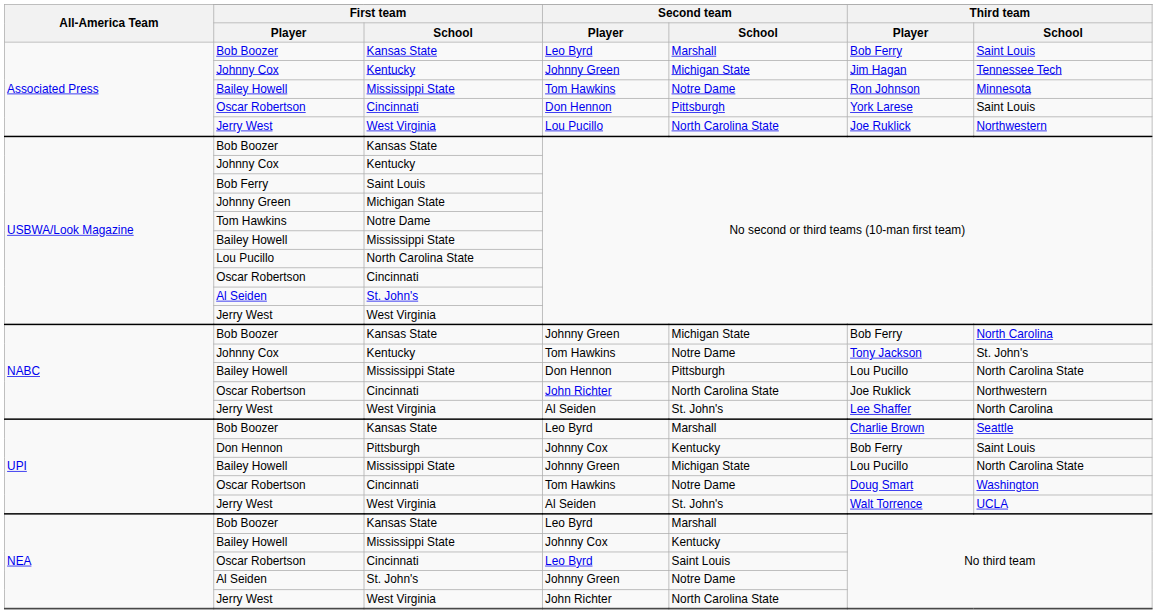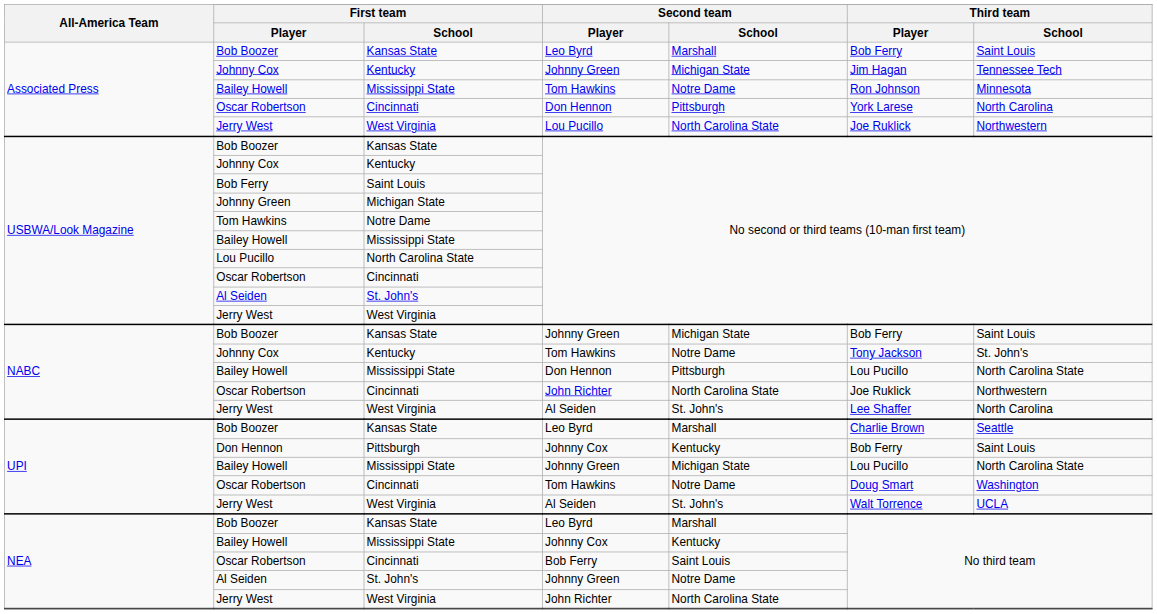Associated Press / Oscar Robertson | Third team / School: Saint Louis -> North Carolina
NABC / Bob Boozer | Third team / School: North Carolina -> Saint Louis
NEA / Oscar Robertson | Second team / Player: Leo Byrd -> Bob Ferry
